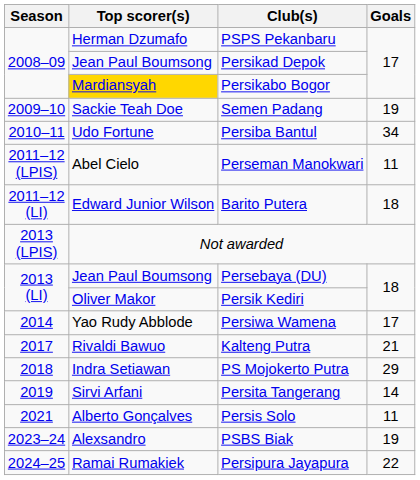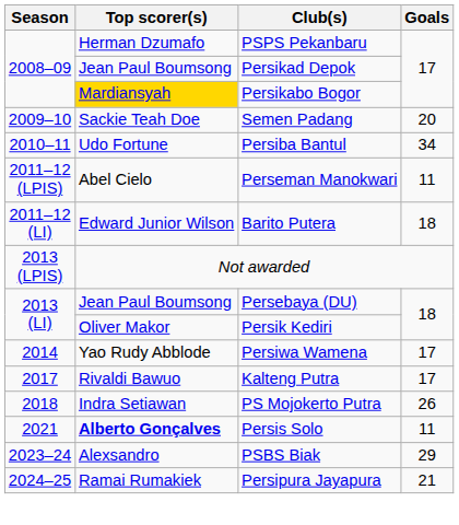Semen Padang | Goals: 19 -> 20
Kalteng Putra | Goals: 21 -> 17
PS Mojokerto Putra | Goals: 29 -> 26
- row: 2019 | Sirvi Arfani | Persita Tangerang | 14
Persis Solo | Top scorer(s): normal -> bold
PSBS Biak | Goals: 19 -> 29
Persipura Jayapura | Goals: 22 -> 21
